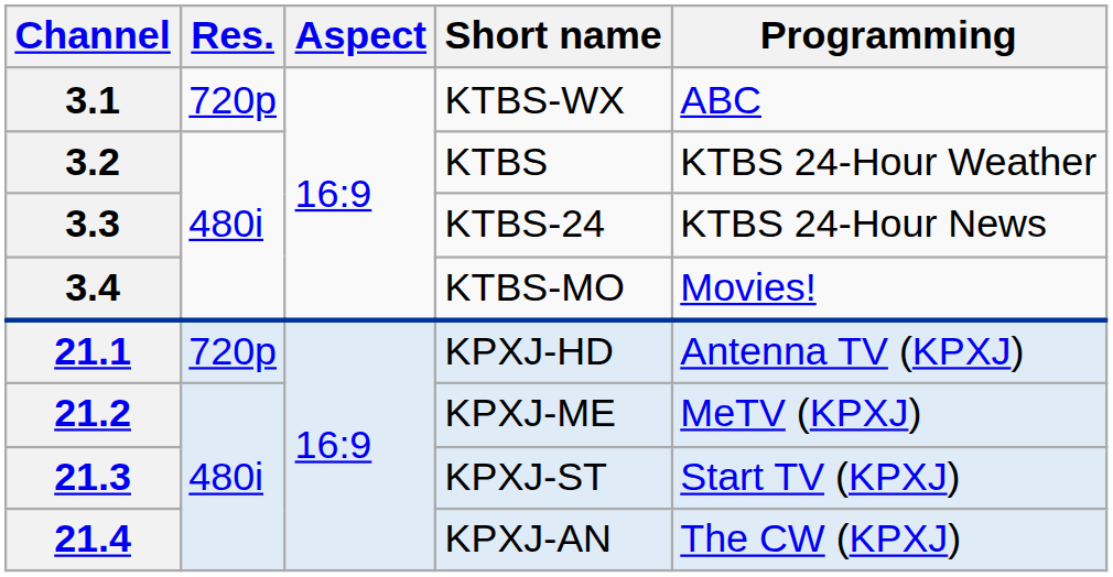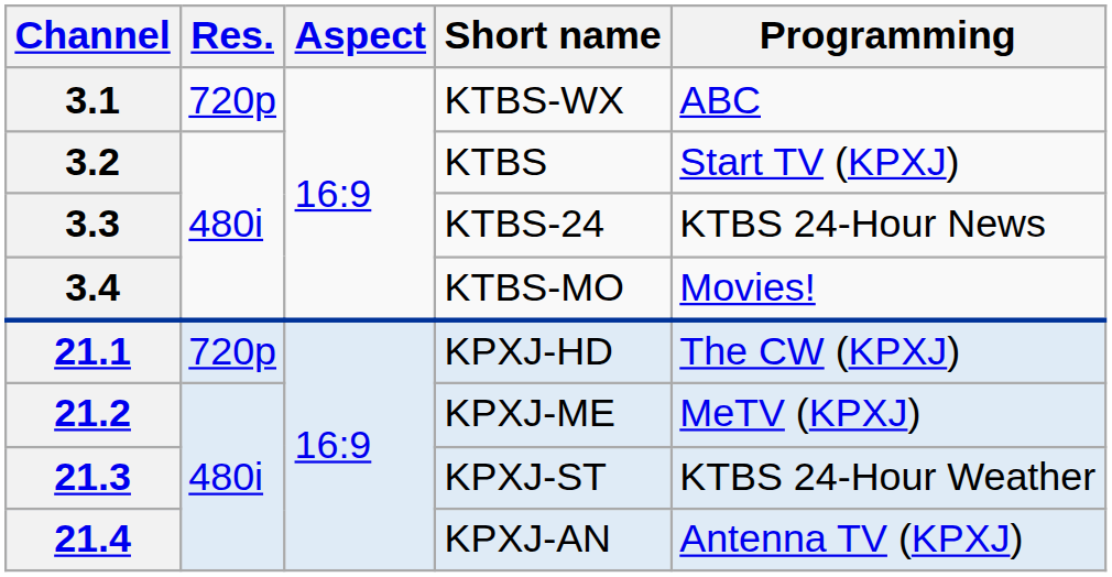3.2 | Programming: KTBS 24-Hour Weather -> Start TV (KPXJ)
21.1 | Programming: Antenna TV (KPXJ) -> The CW (KPXJ)
21.3 | Programming: Start TV (KPXJ) -> KTBS 24-Hour Weather
21.4 | Programming: The CW (KPXJ) -> Antenna TV (KPXJ)
